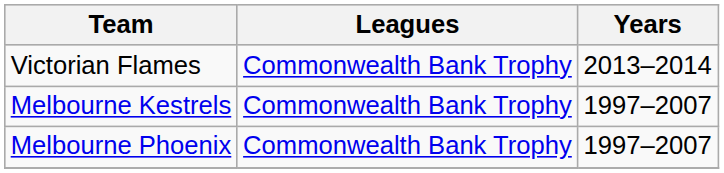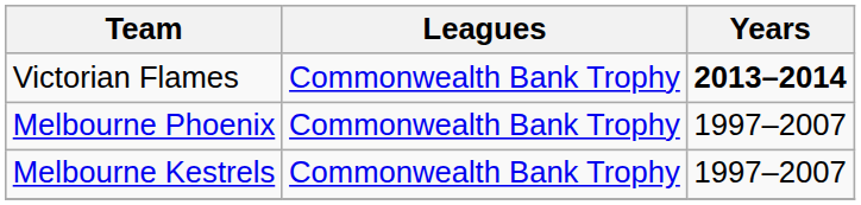Victorian Flames | Years: normal -> bold
rows swapped: Melbourne Phoenix <-> Melbourne Kestrels
